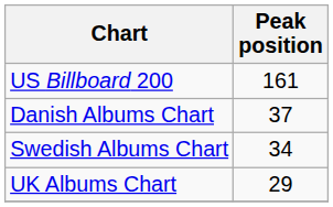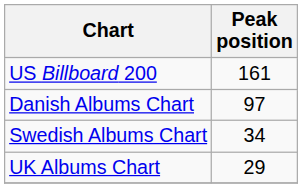Danish Albums Chart | Peak position: 37 -> 97
